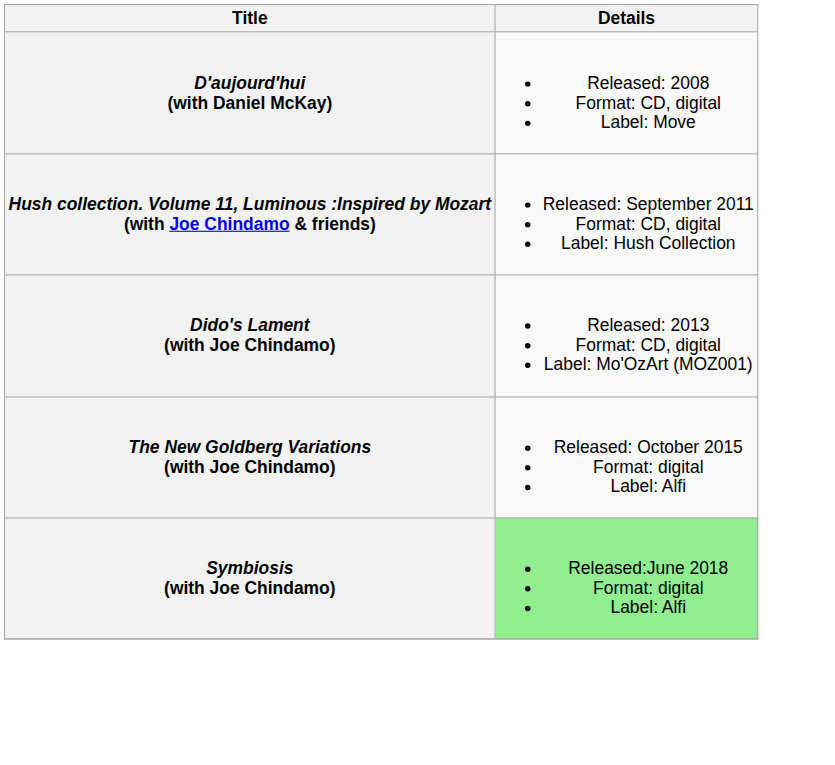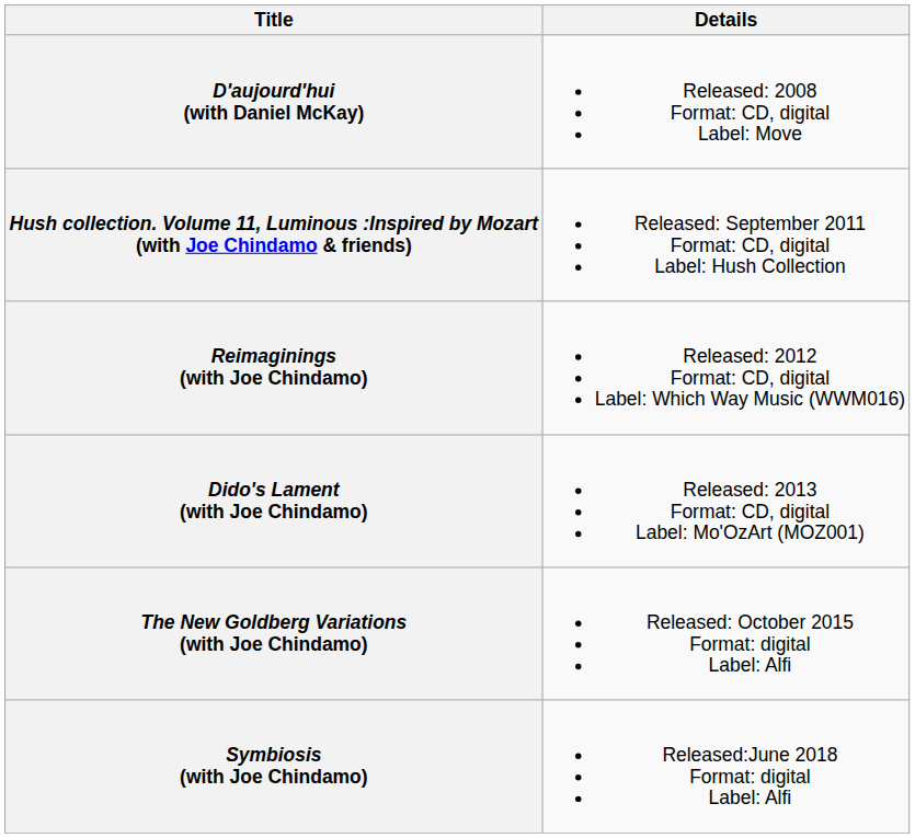+ row: Reimaginings (with Joe Chindamo) | Released: 2012 Format: CD, digital Label: Which Way Music (WWM016)
Symbiosis (with Joe Chindamo) | Details: lightgreen background -> no background
